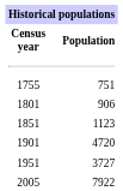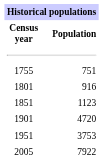1801 | Population: 906 -> 916
1951 | Population: 3727 -> 3753
